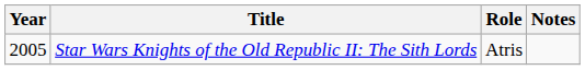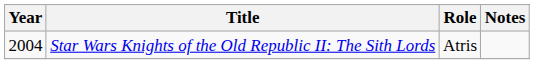Star Wars Knights of the Old Republic II: The Sith Lords | Year: 2005 -> 2004
